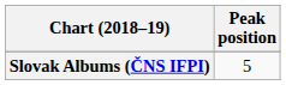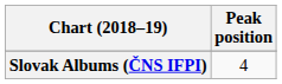Slovak Albums (ČNS IFPI) | Peak position: 5 -> 4
